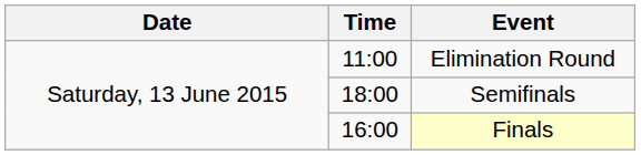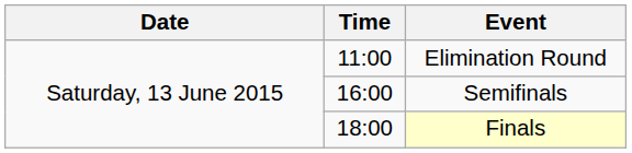Semifinals | Time: 18:00 -> 16:00
Finals | Time: 16:00 -> 18:00
